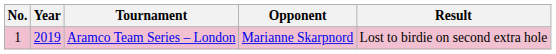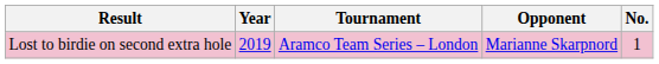columns swapped: No. <-> Result
